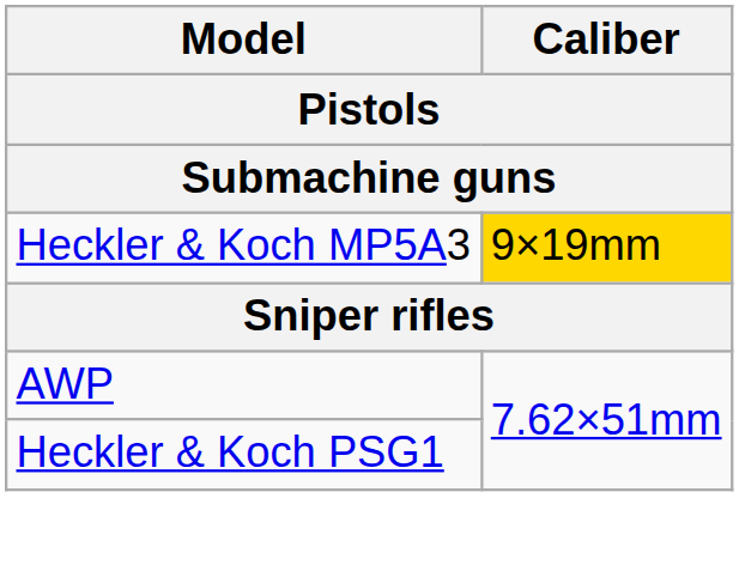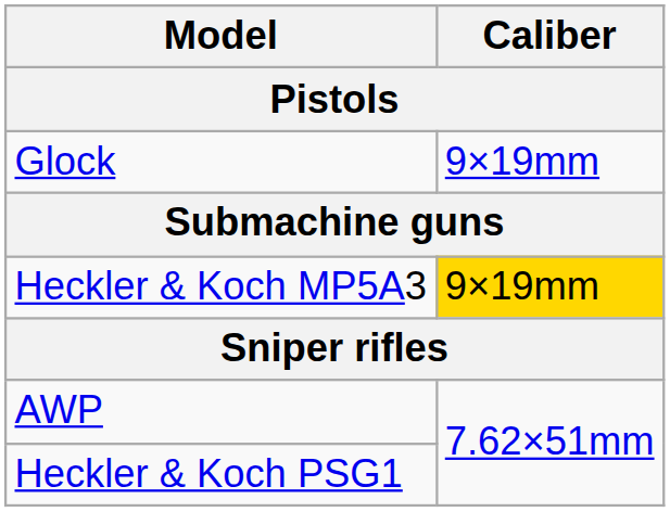+ row: Glock | 9×19mm
